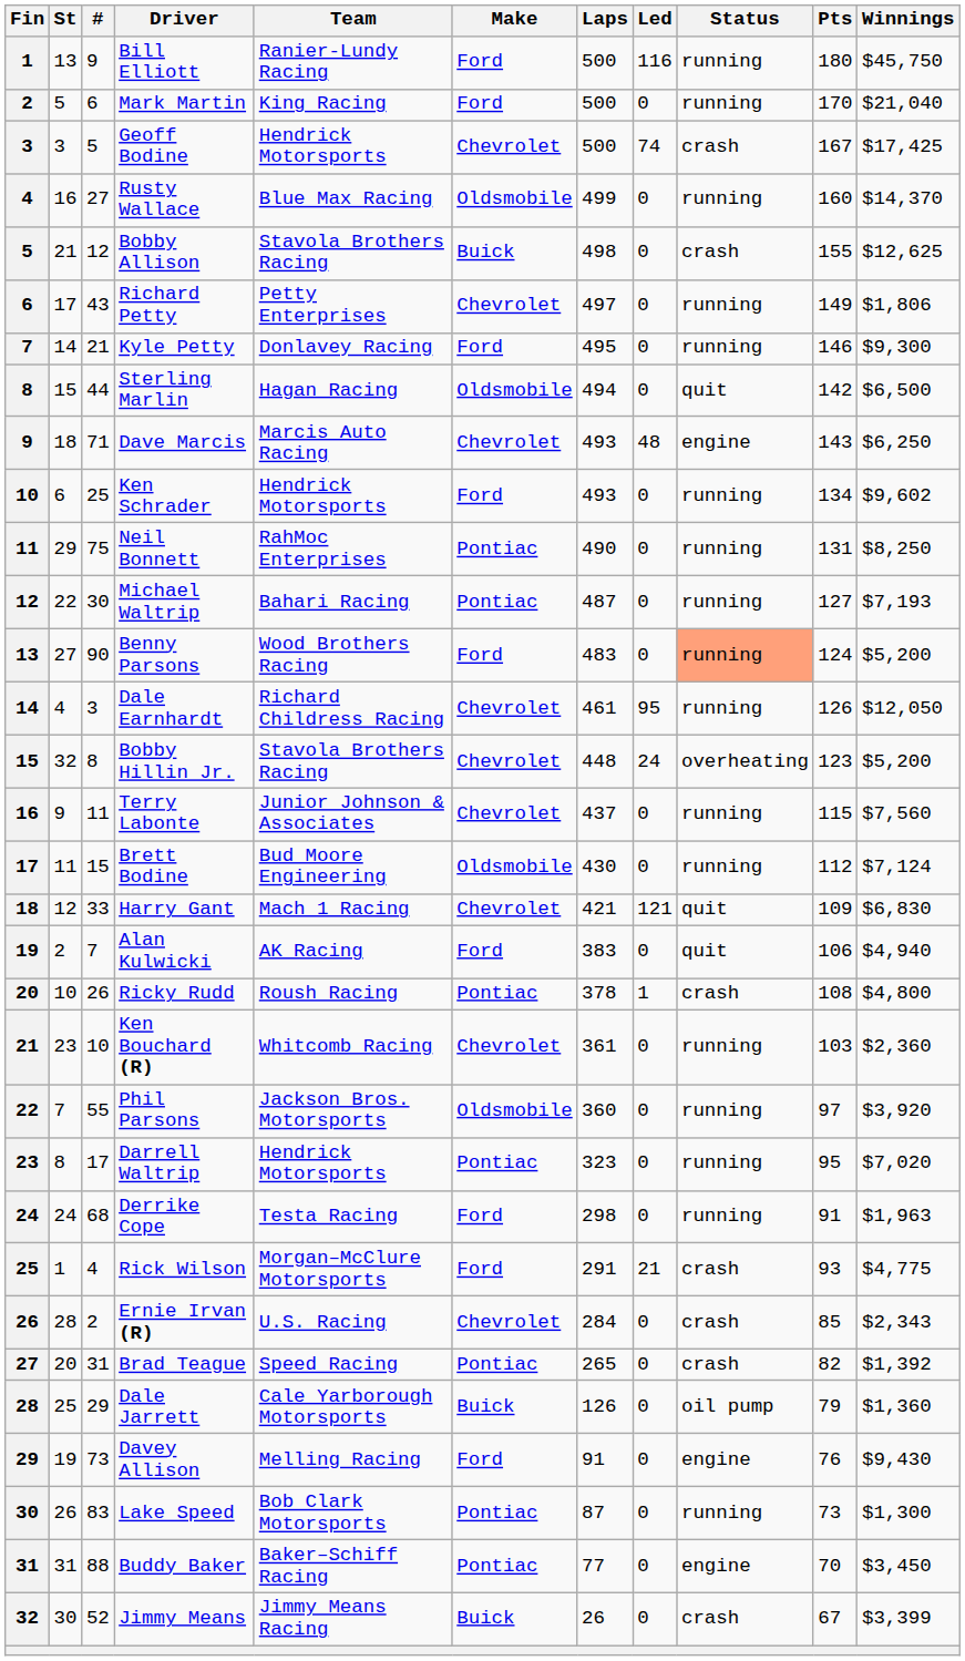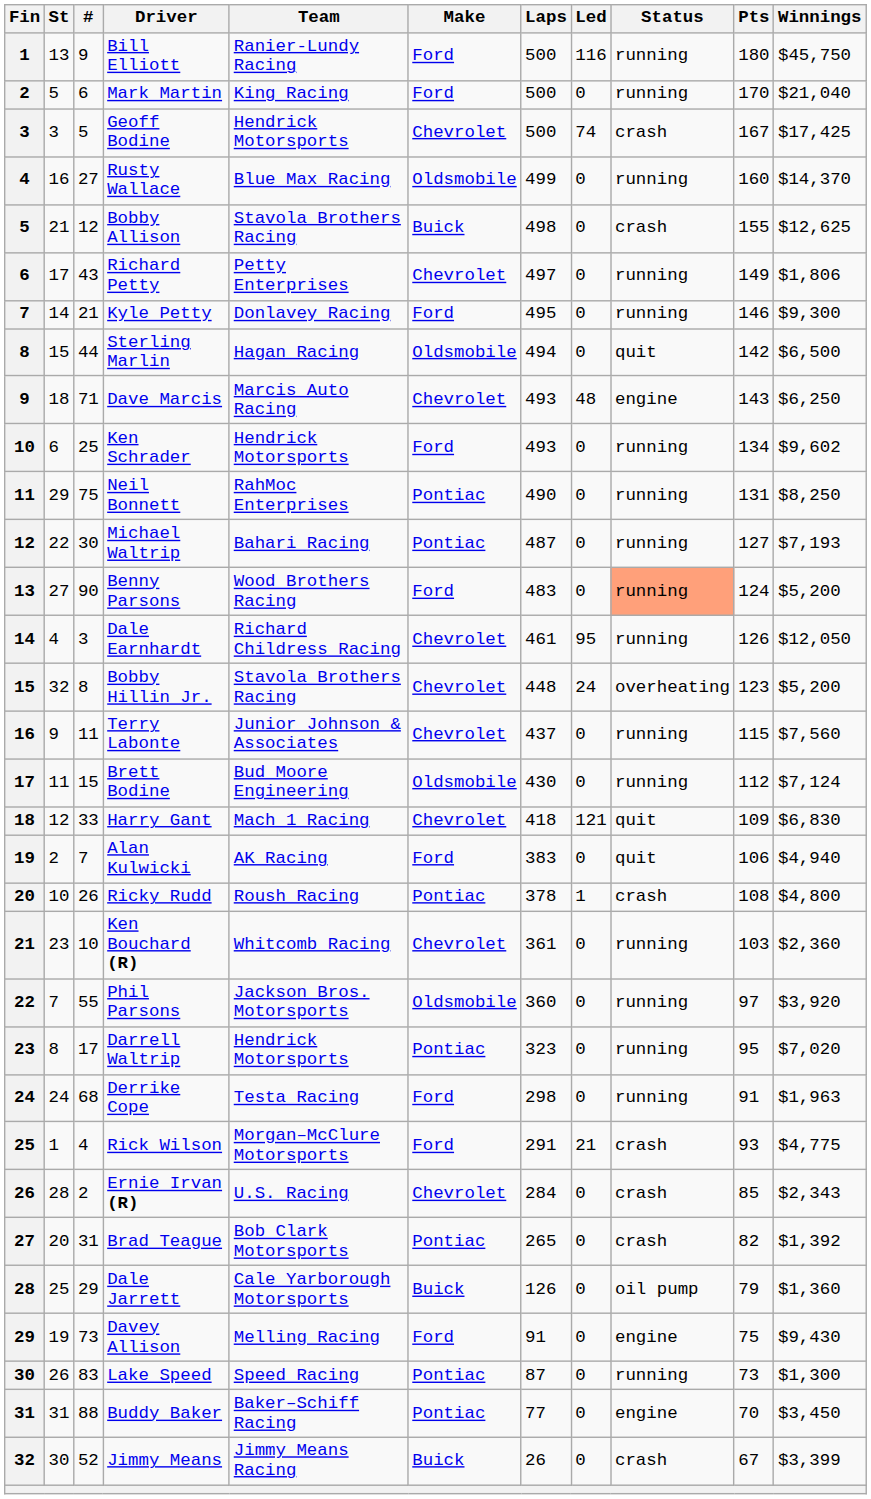Harry Gant | Laps: 421 -> 418
Brad Teague | Team: Speed Racing -> Bob Clark Motorsports
Davey Allison | Pts: 76 -> 75
Lake Speed | Team: Bob Clark Motorsports -> Speed Racing
